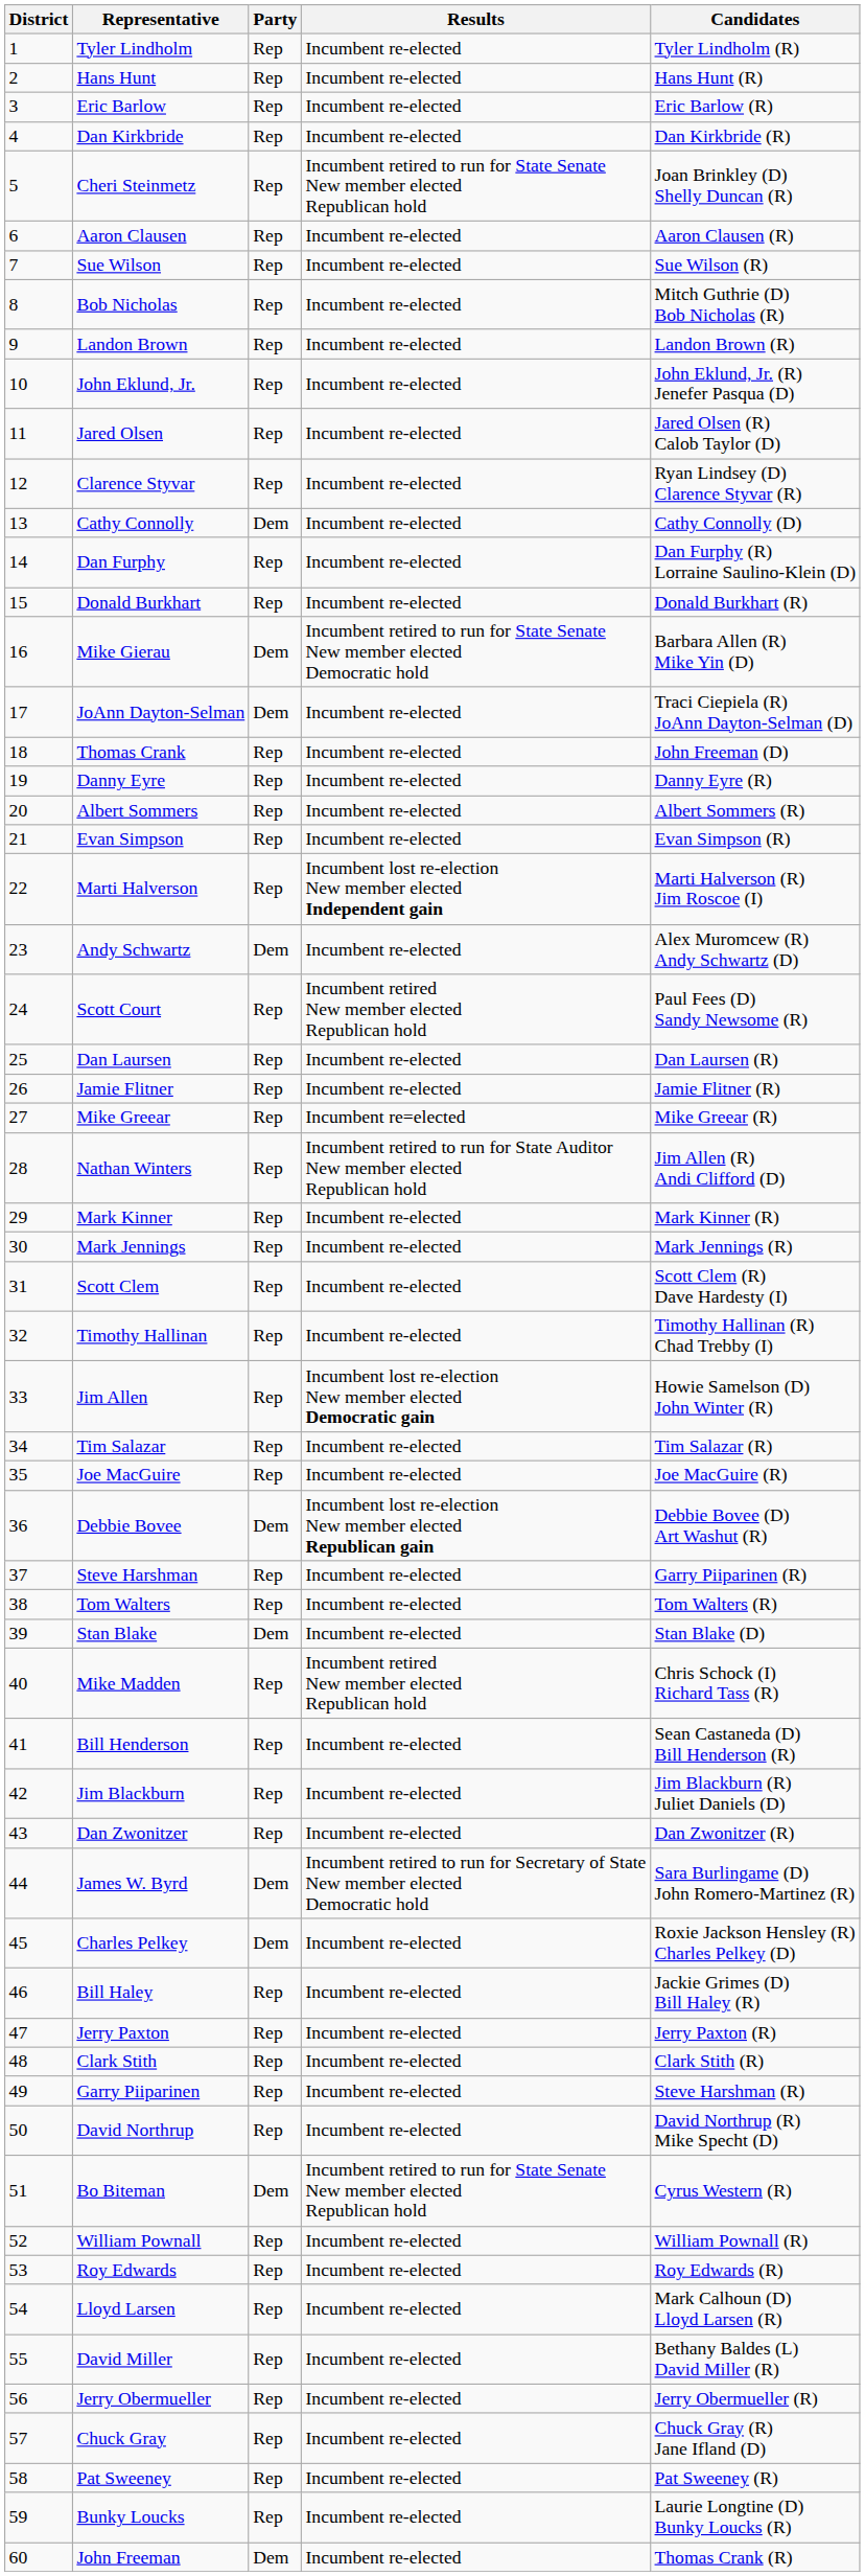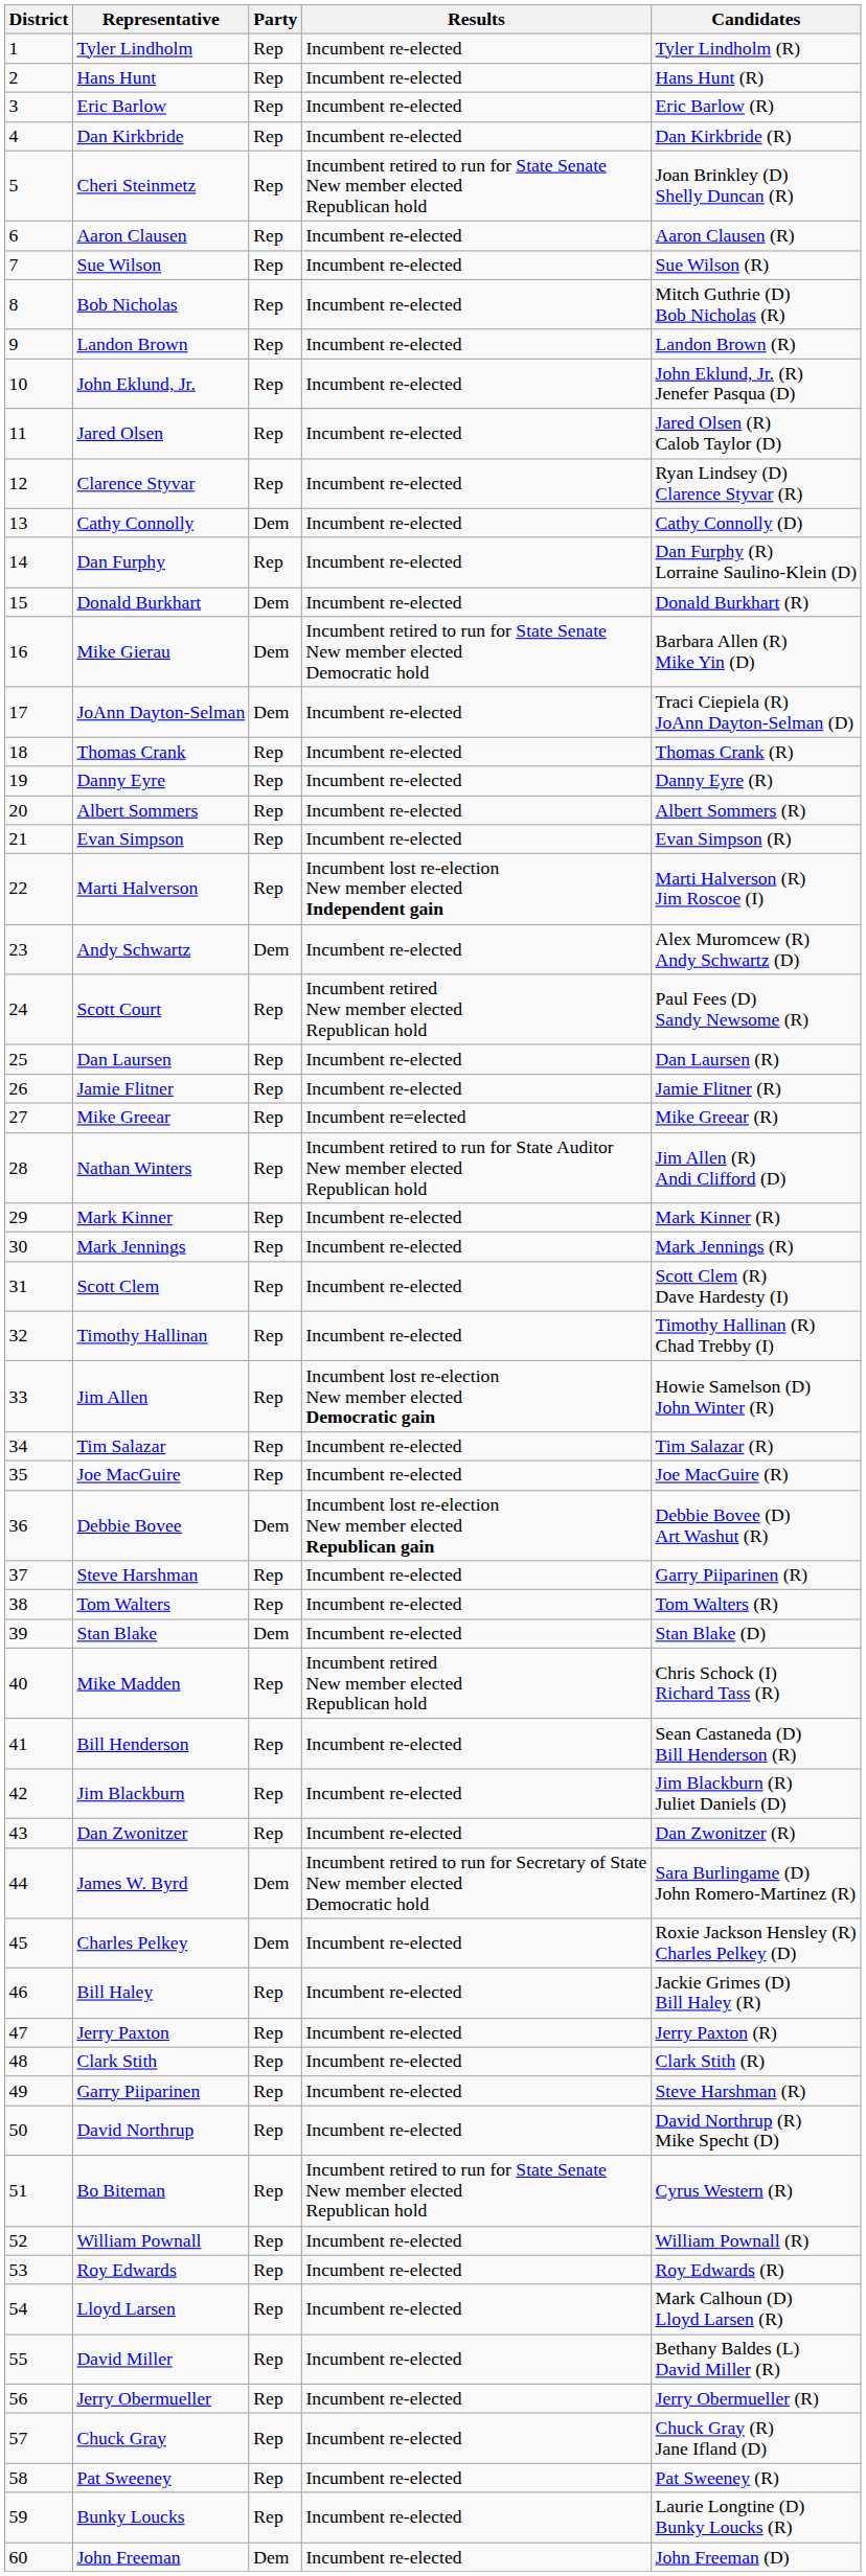Donald Burkhart | Party: Rep -> Dem
Thomas Crank | Candidates: John Freeman (D) -> Thomas Crank (R)
Bo Biteman | Party: Dem -> Rep
John Freeman | Candidates: Thomas Crank (R) -> John Freeman (D)
